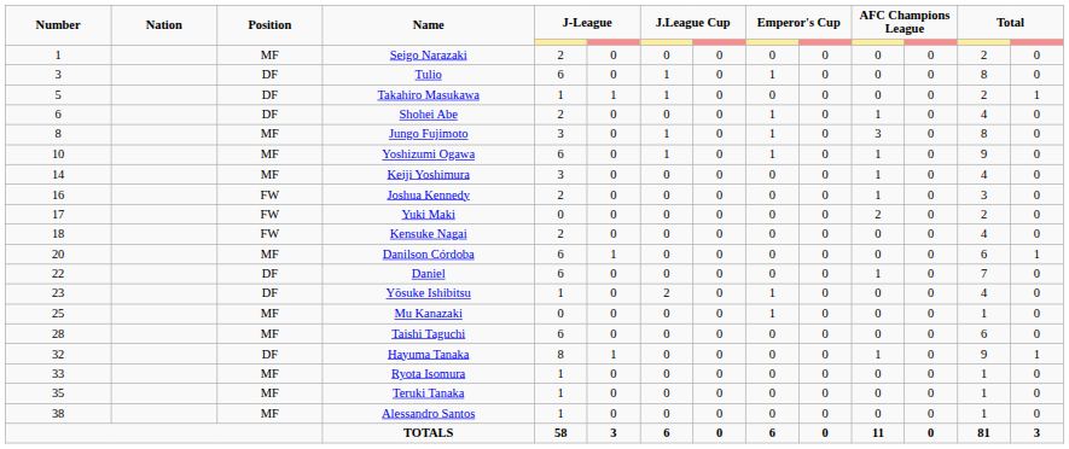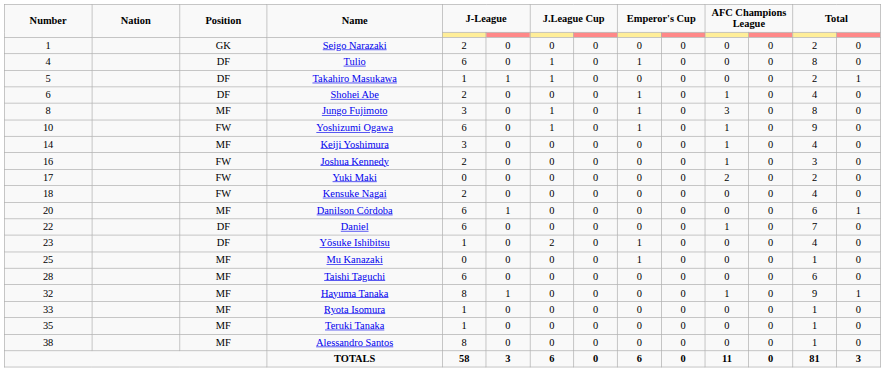Seigo Narazaki | Position: MF -> GK
Tulio | Number: 3 -> 4
Yoshizumi Ogawa | Position: MF -> FW
Hayuma Tanaka | Position: DF -> MF
Alessandro Santos | column 5: 1 -> 8
